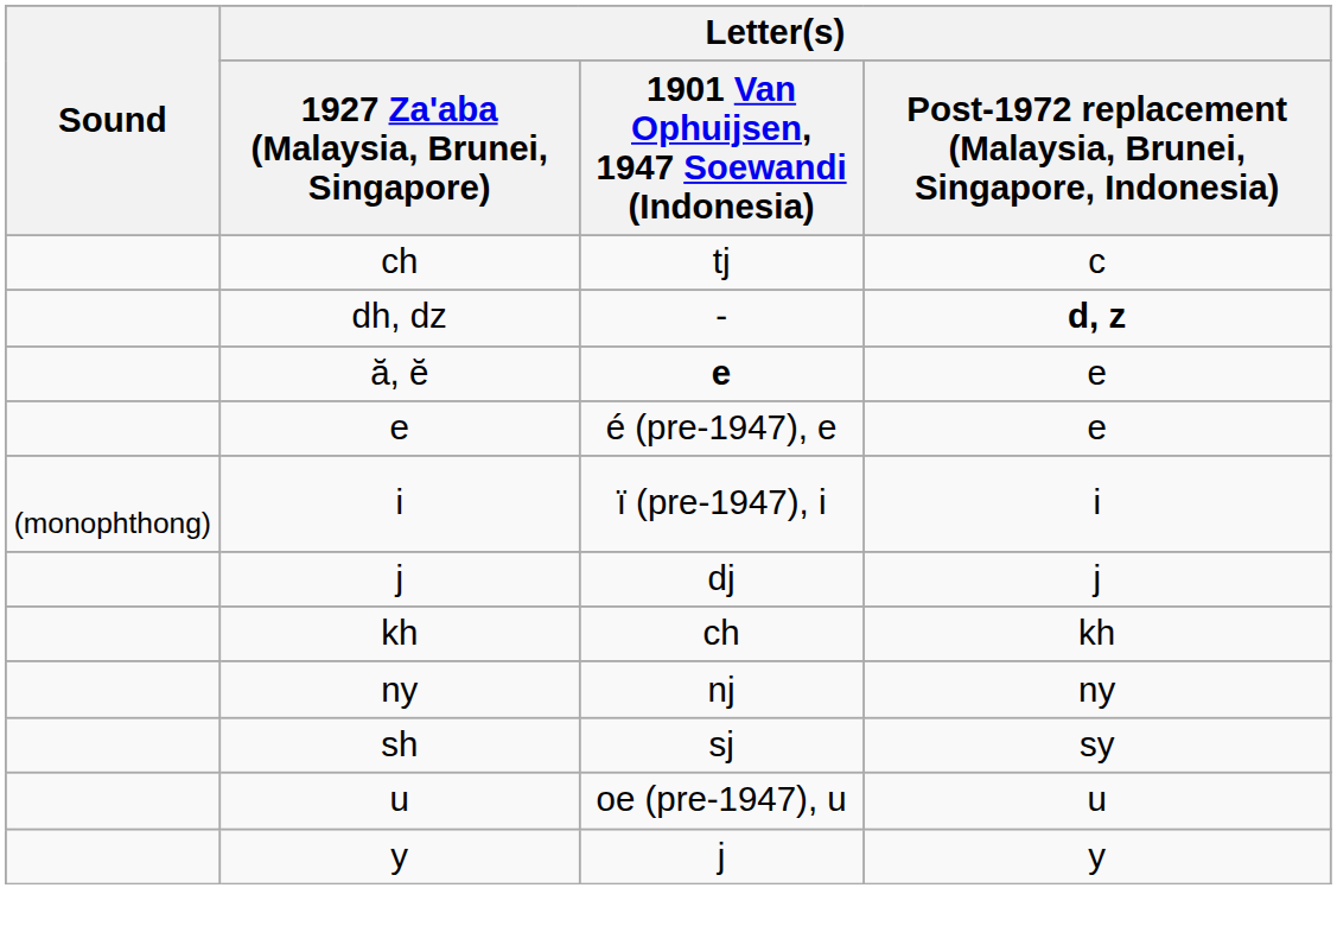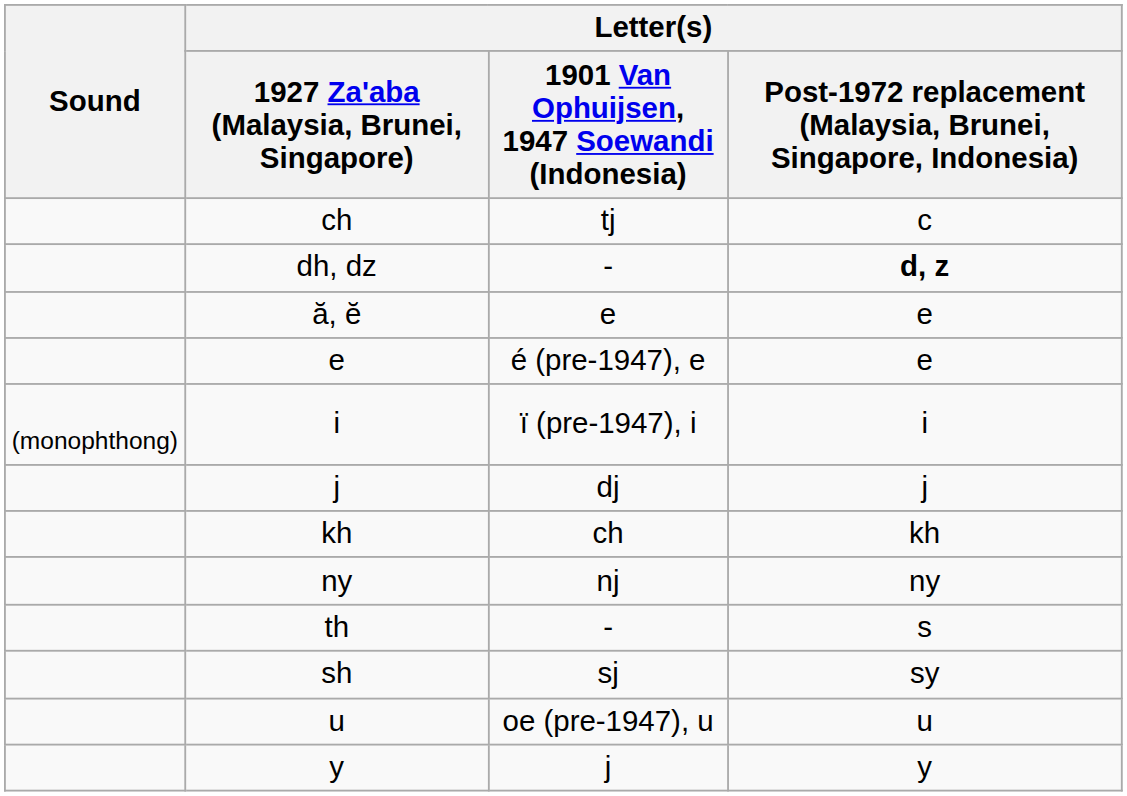ă, ĕ | Letter(s) / 1901 Van Ophuijsen, 1947 Soewandi (Indonesia): bold -> normal
+ row: th | - | s
